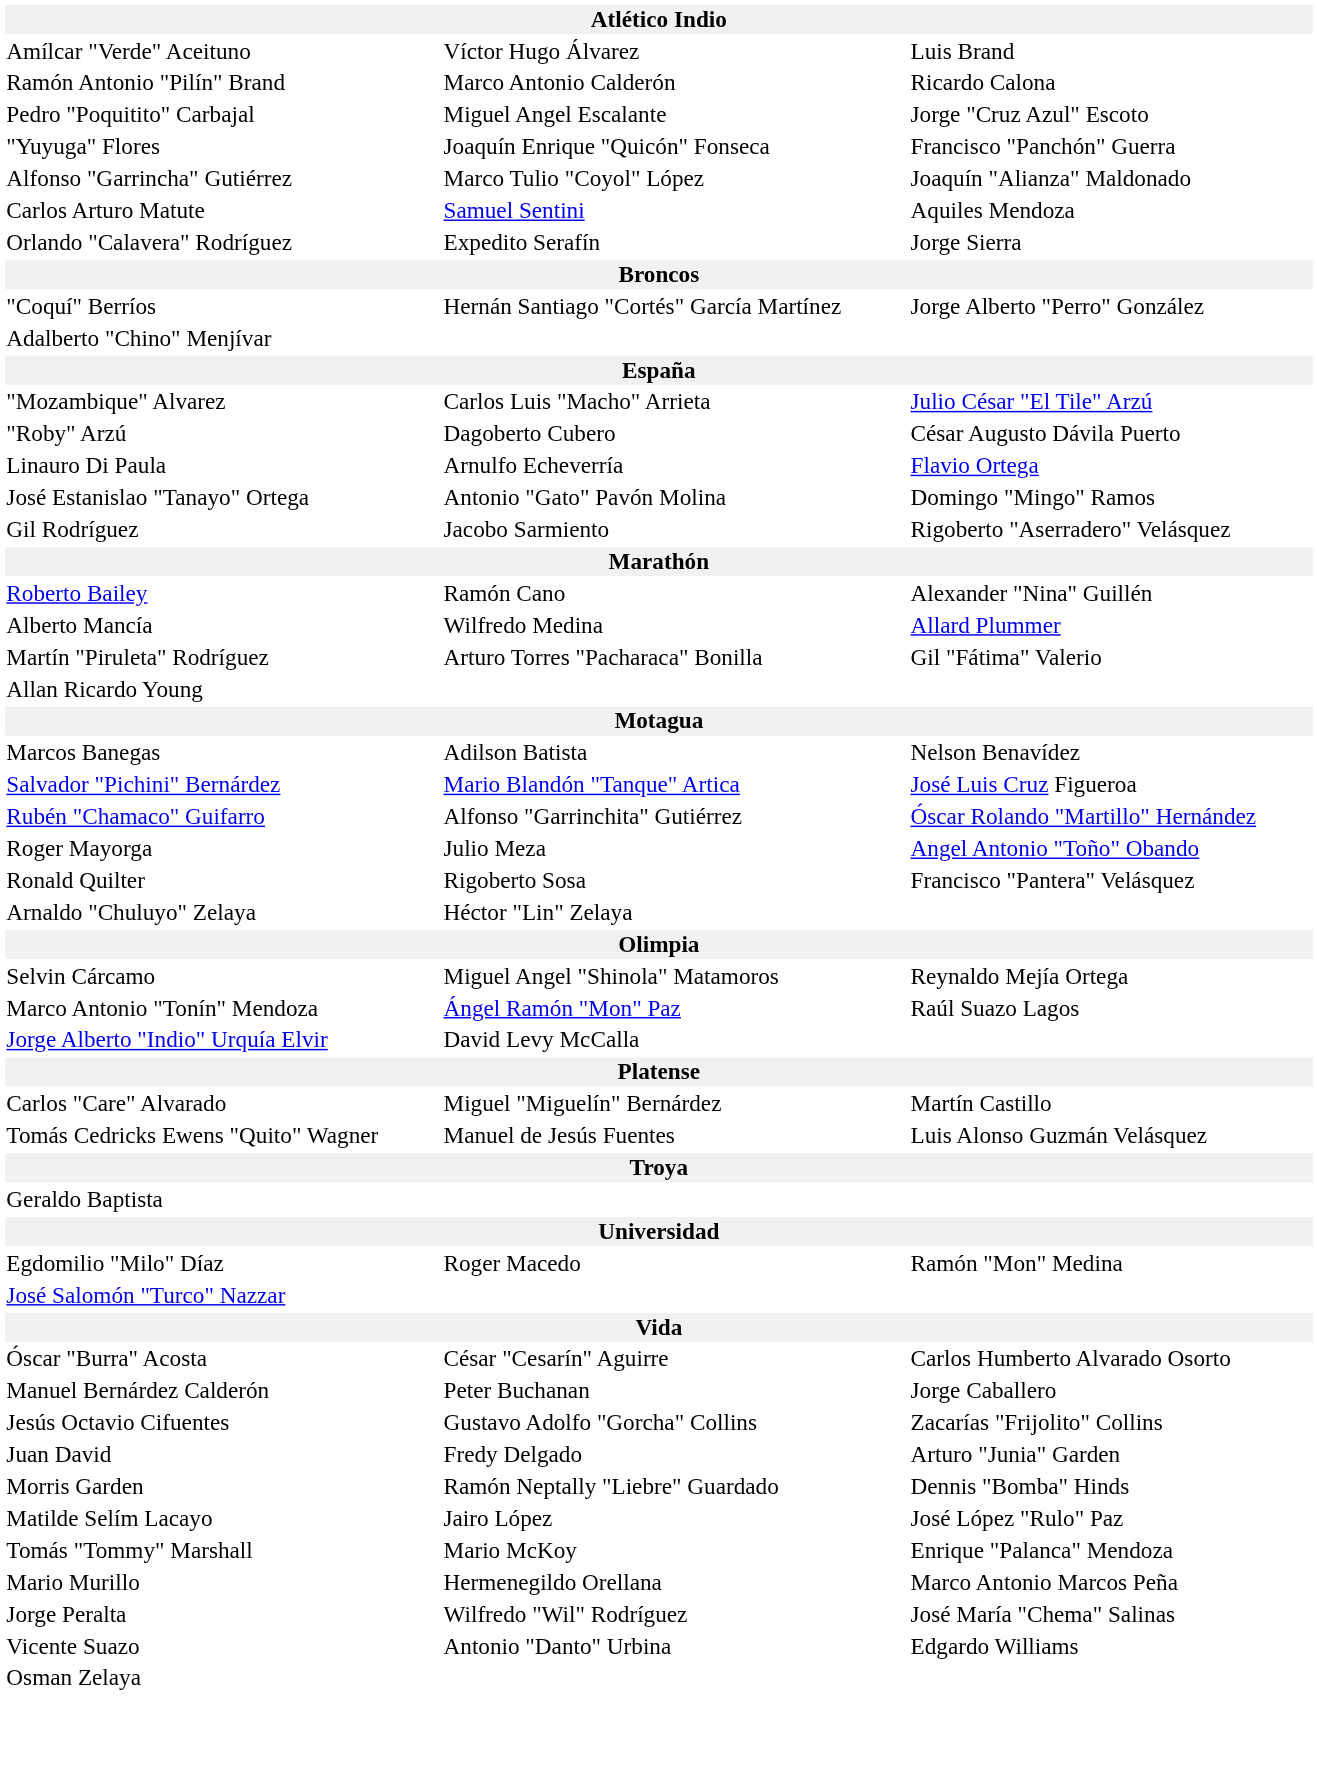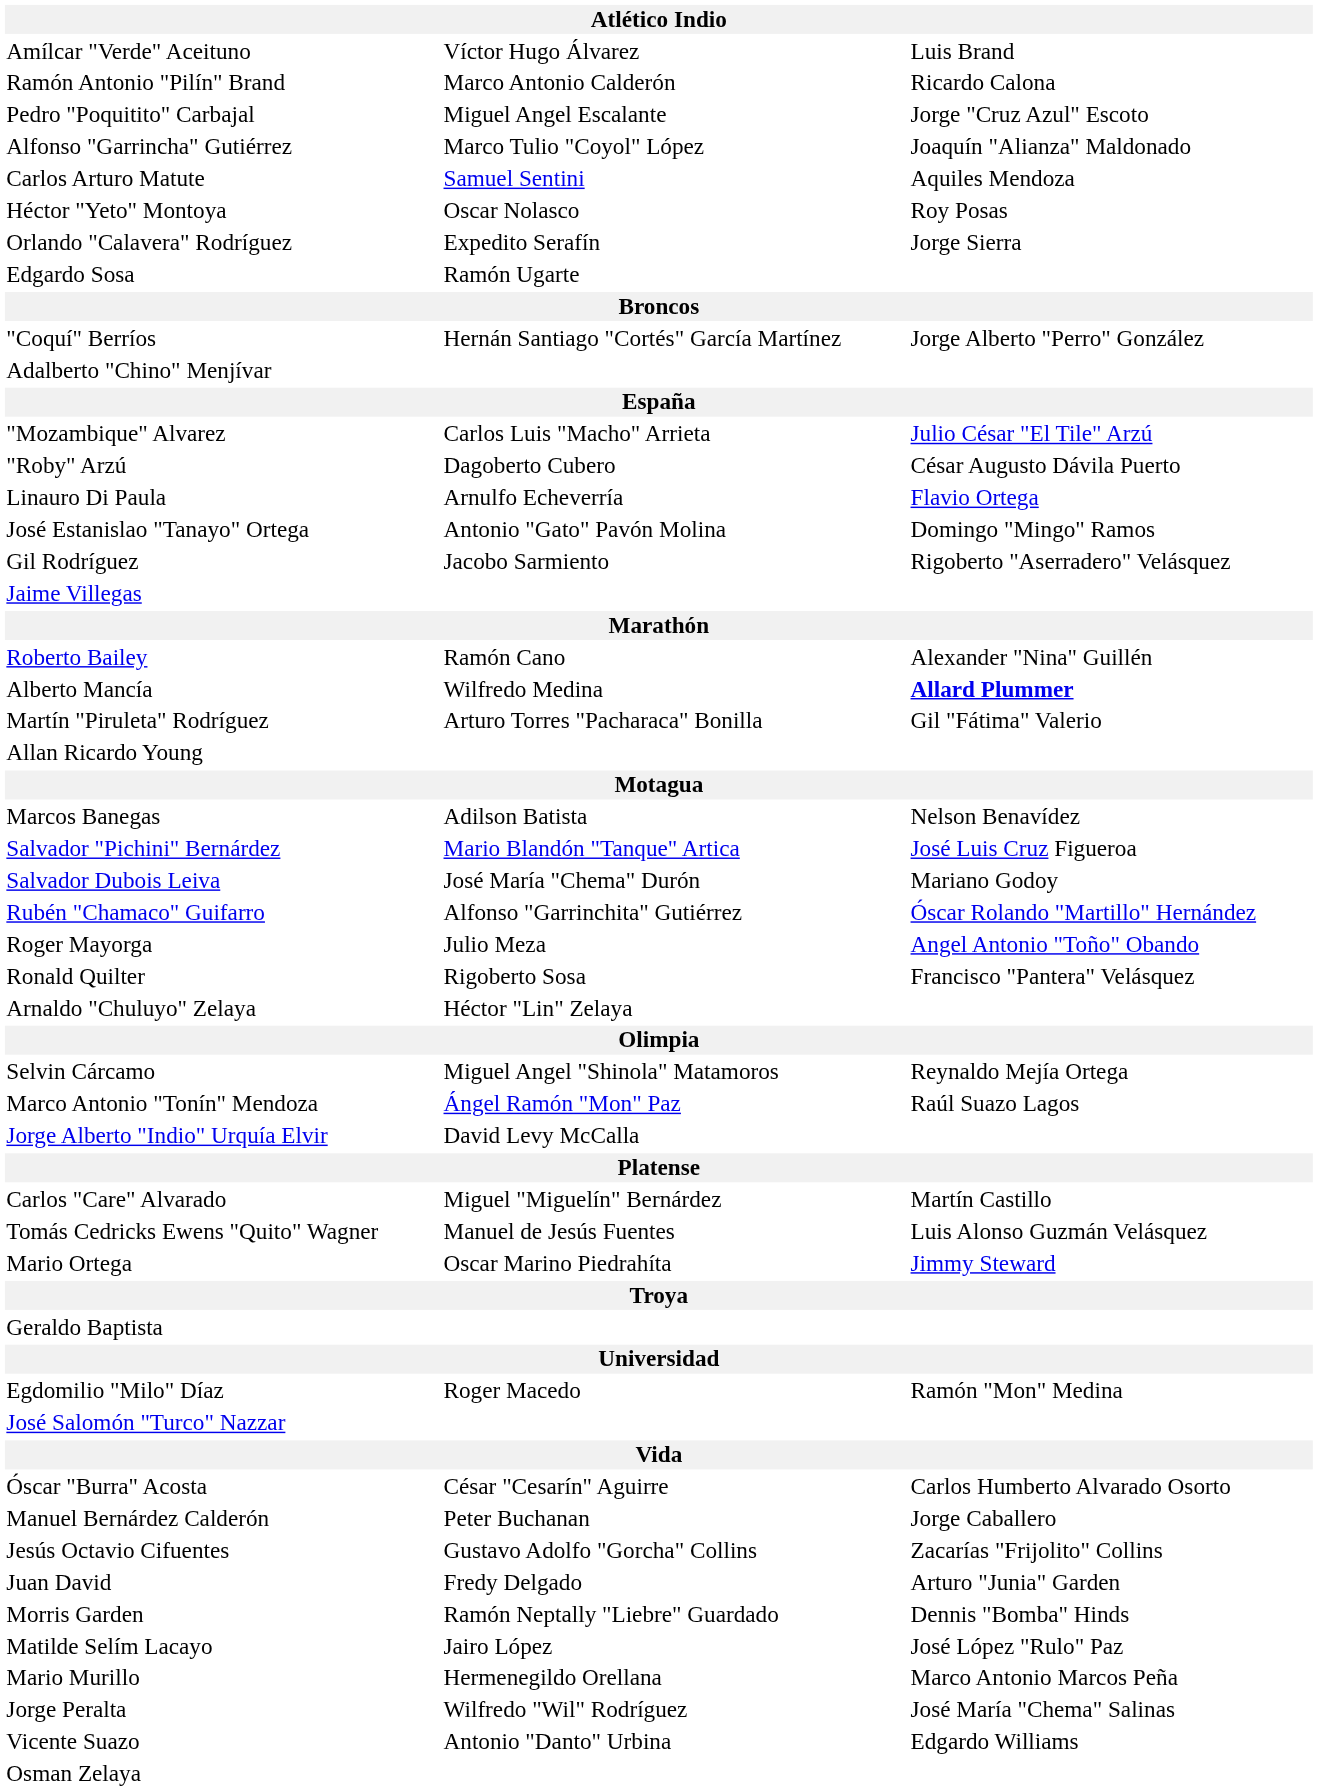- row: "Yuyuga" Flores | Joaquín Enrique "Quicón" Fonseca | Francisco "Panchón" Guerra
+ row: Héctor "Yeto" Montoya | Oscar Nolasco | Roy Posas
+ row: Edgardo Sosa | Ramón Ugarte
+ row: Jaime Villegas
Alberto Mancía | column 3: normal -> bold
+ row: Salvador Dubois Leiva | José María "Chema" Durón | Mariano Godoy
+ row: Mario Ortega | Oscar Marino Piedrahíta | Jimmy Steward
- row: Tomás "Tommy" Marshall | Mario McKoy | Enrique "Palanca" Mendoza
